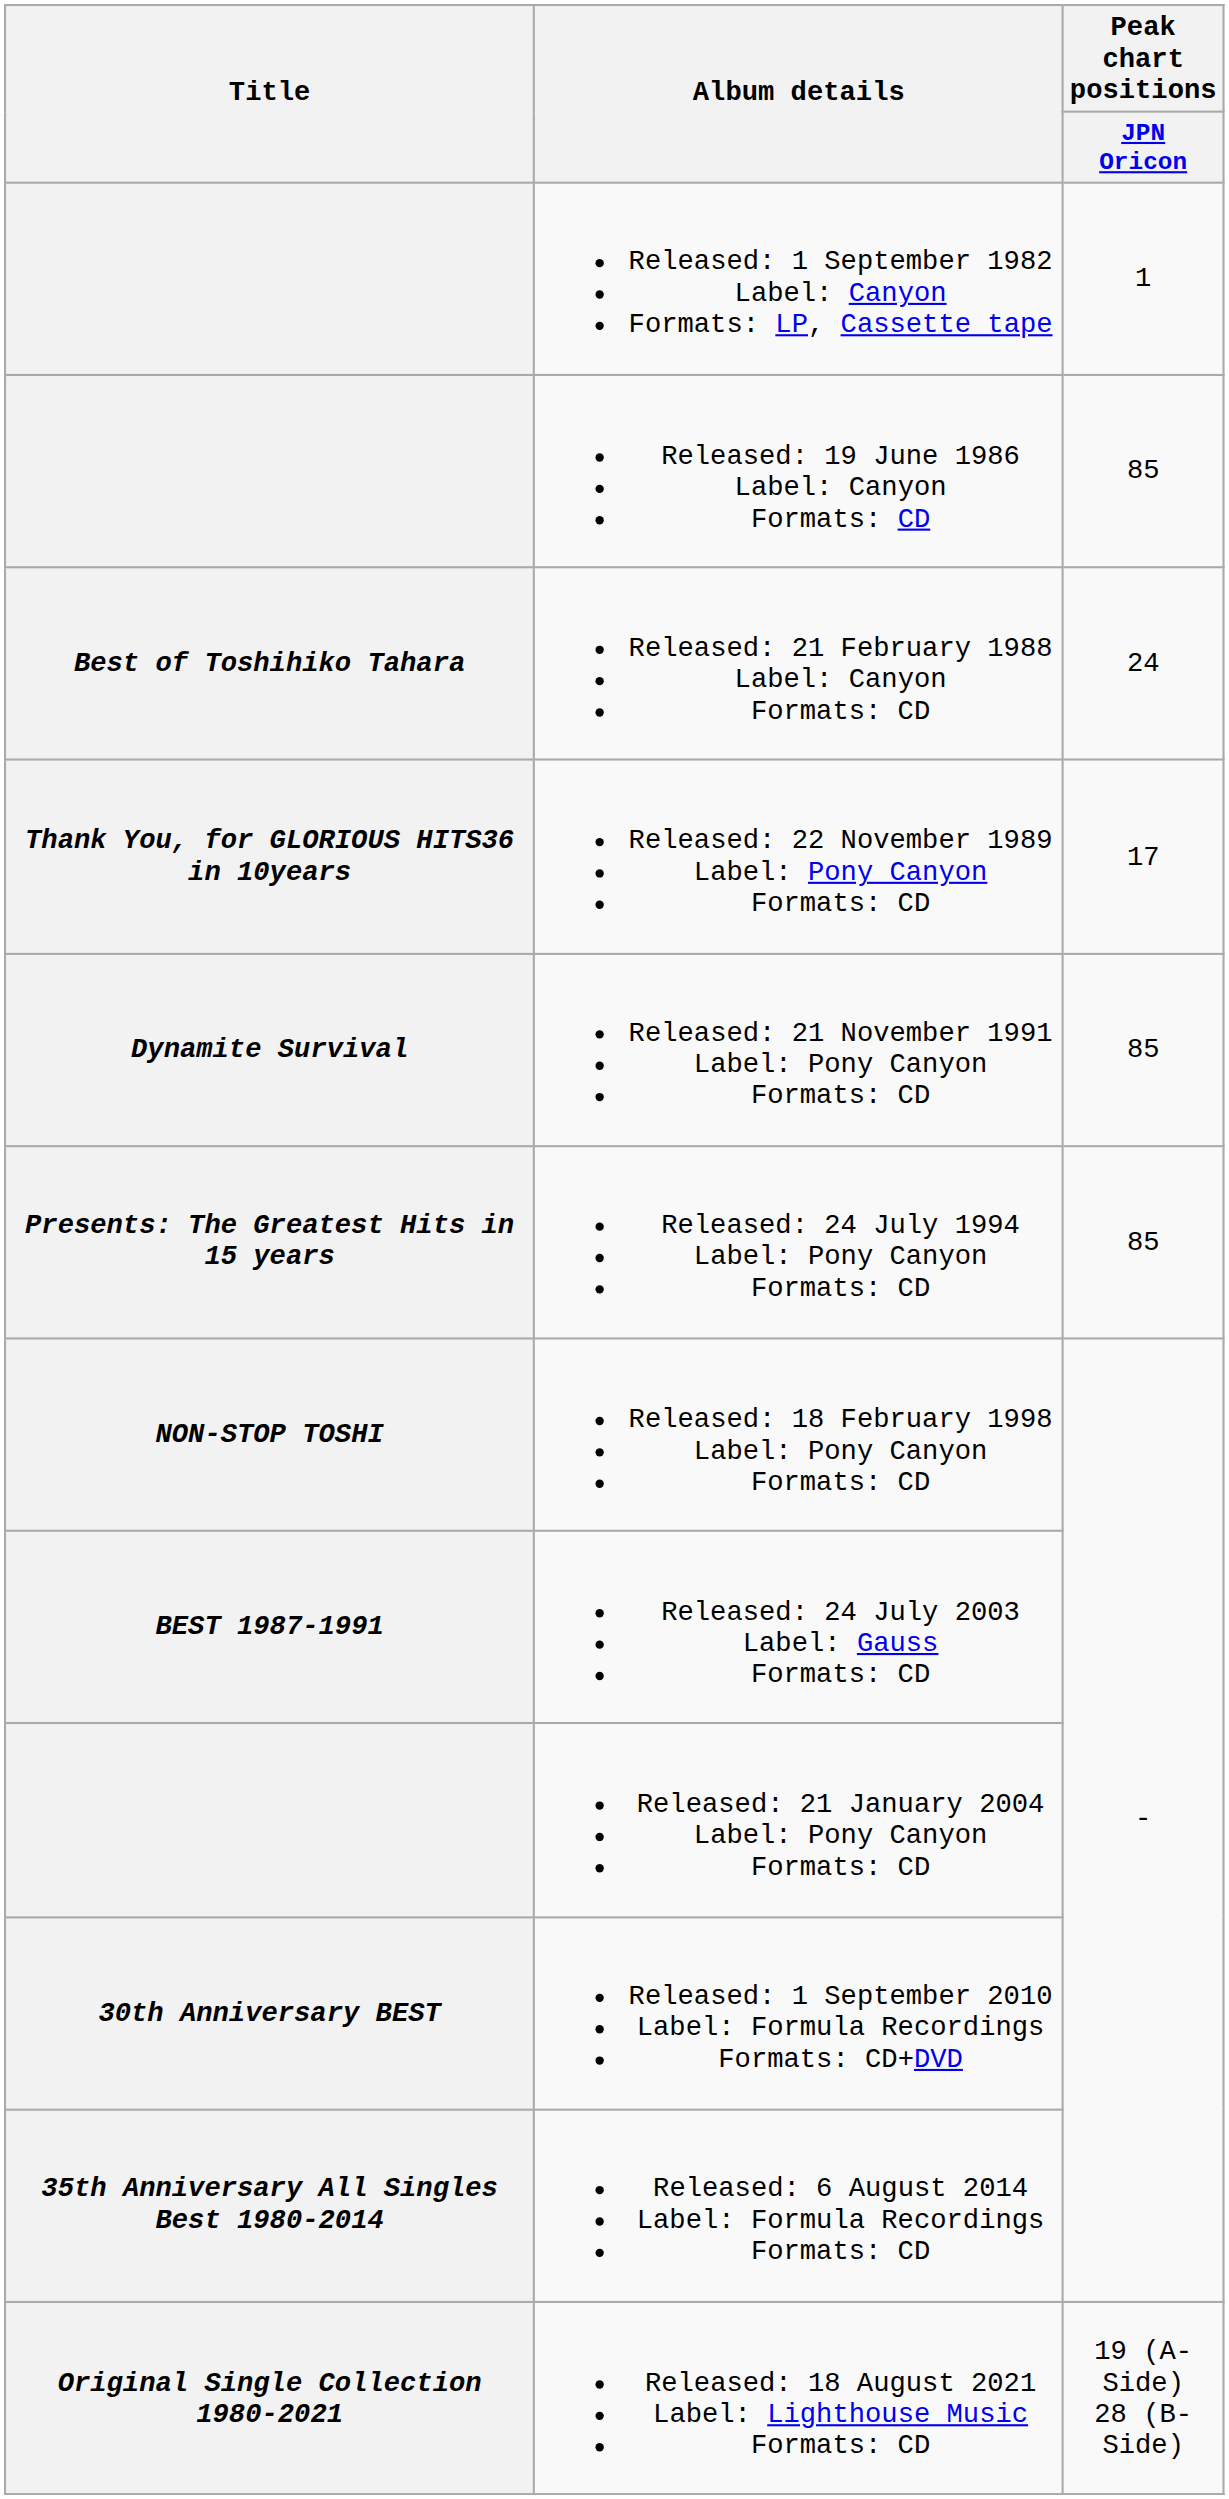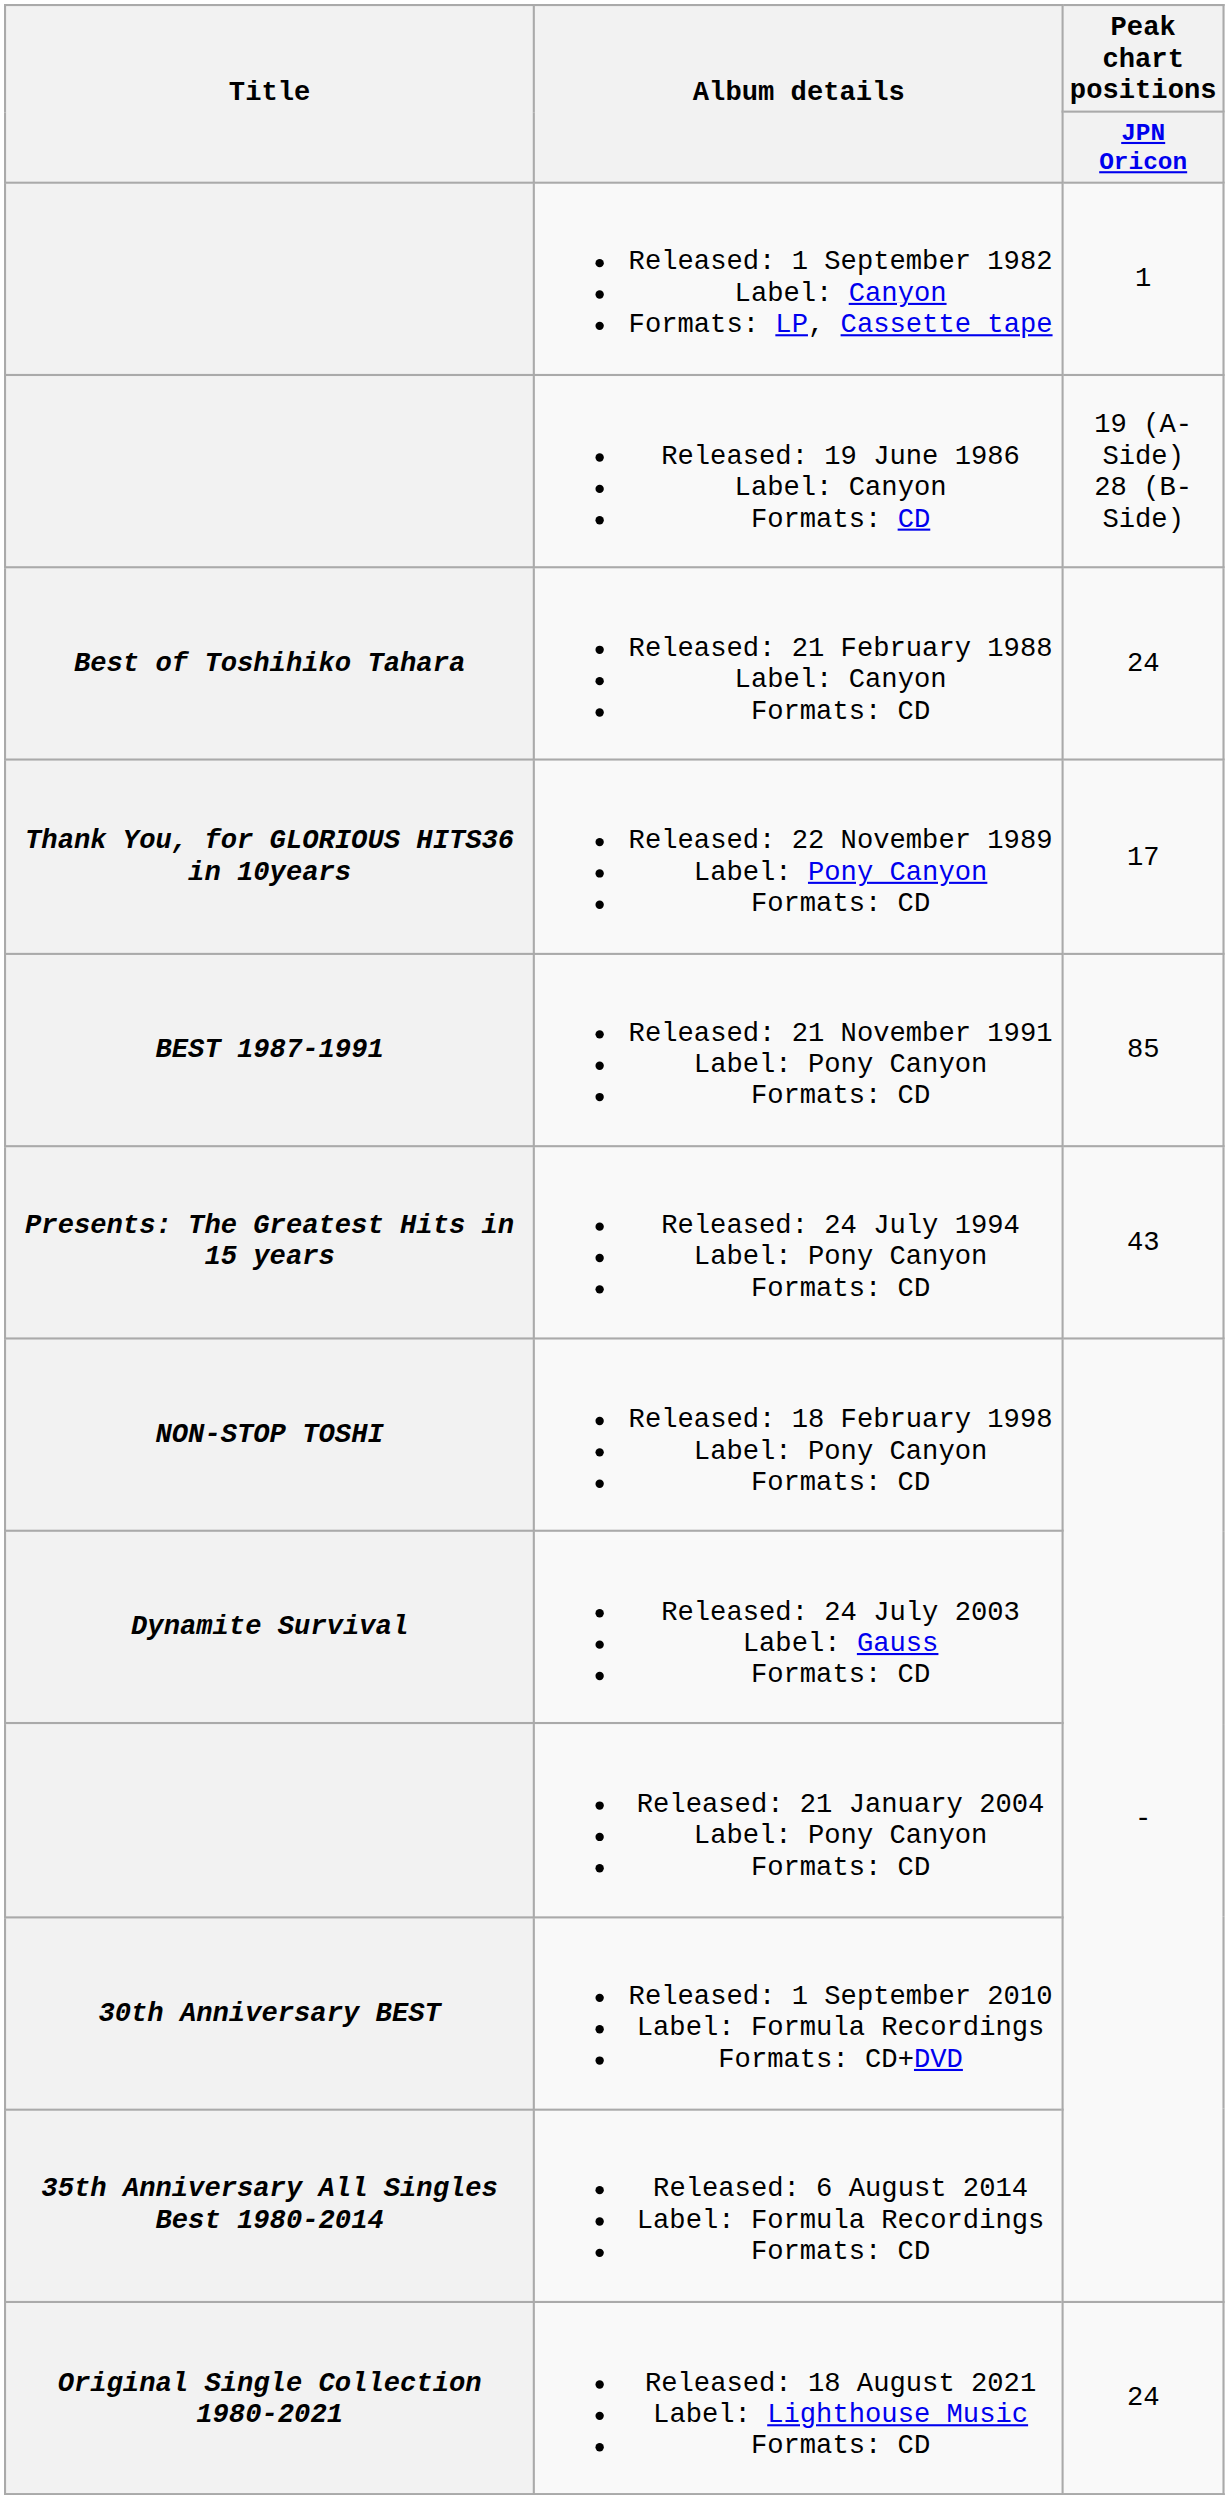Released: 19 June 1986 Label: Canyon Formats: CD | Peak chart positions / JPN Oricon: 85 -> 19 (A-Side) 28 (B-Side)
Released: 21 November 1991 Label: Pony Canyon Formats: CD | Title: Dynamite Survival -> BEST 1987-1991
Released: 24 July 1994 Label: Pony Canyon Formats: CD | Peak chart positions / JPN Oricon: 85 -> 43
Released: 24 July 2003 Label: Gauss Formats: CD | Title: BEST 1987-1991 -> Dynamite Survival
Released: 18 August 2021 Label: Lighthouse Music Formats: CD | Peak chart positions / JPN Oricon: 19 (A-Side) 28 (B-Side) -> 24
